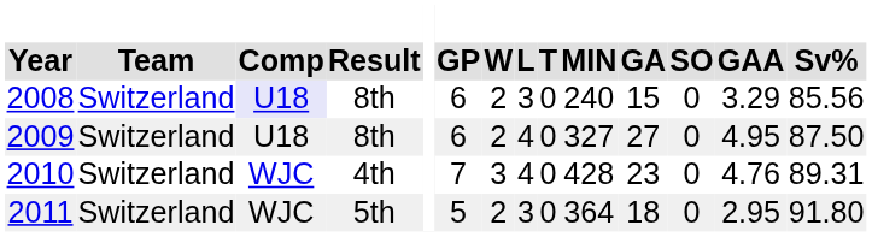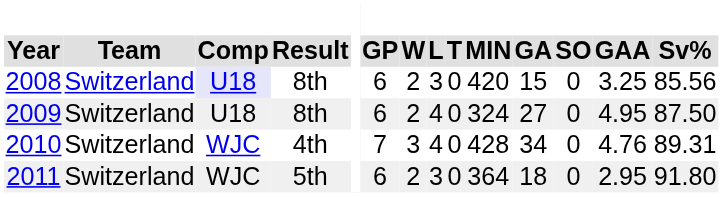2008 | MIN: 240 -> 420
2008 | GAA: 3.29 -> 3.25
2009 | MIN: 327 -> 324
2010 | GA: 23 -> 34
2011 | GP: 5 -> 6
